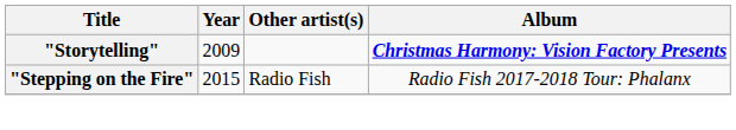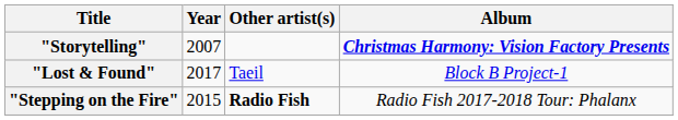"Storytelling" | Year: 2009 -> 2007
+ row: "Lost & Found" | 2017 | Taeil | Block B Project-1
"Stepping on the Fire" | Other artist(s): normal -> bold
